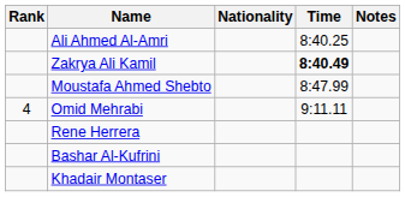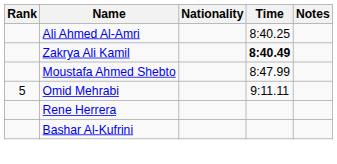Omid Mehrabi | Rank: 4 -> 5
- row: Khadair Montaser
